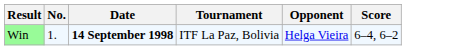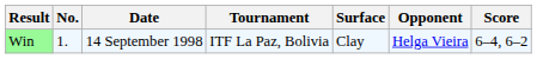+ column: Surface | Clay
Win | Date: bold -> normal
